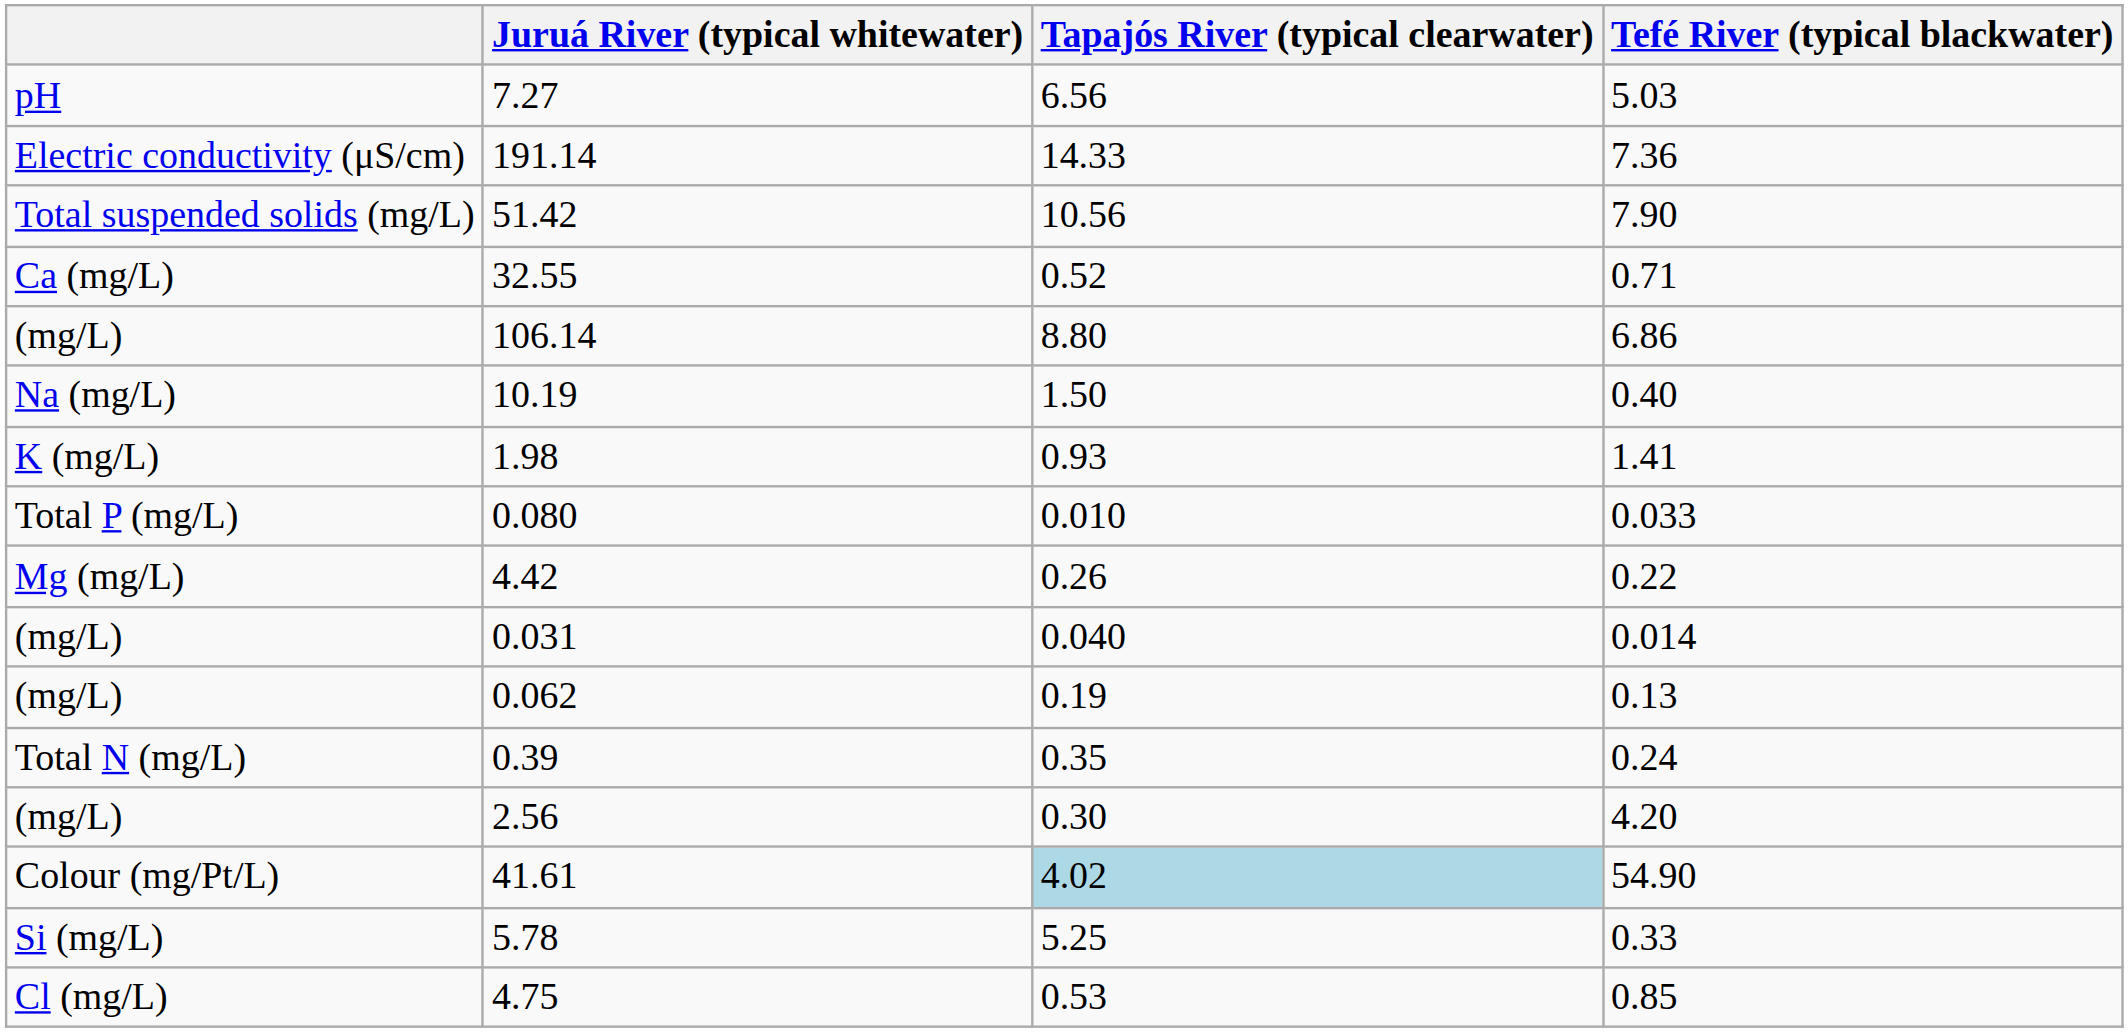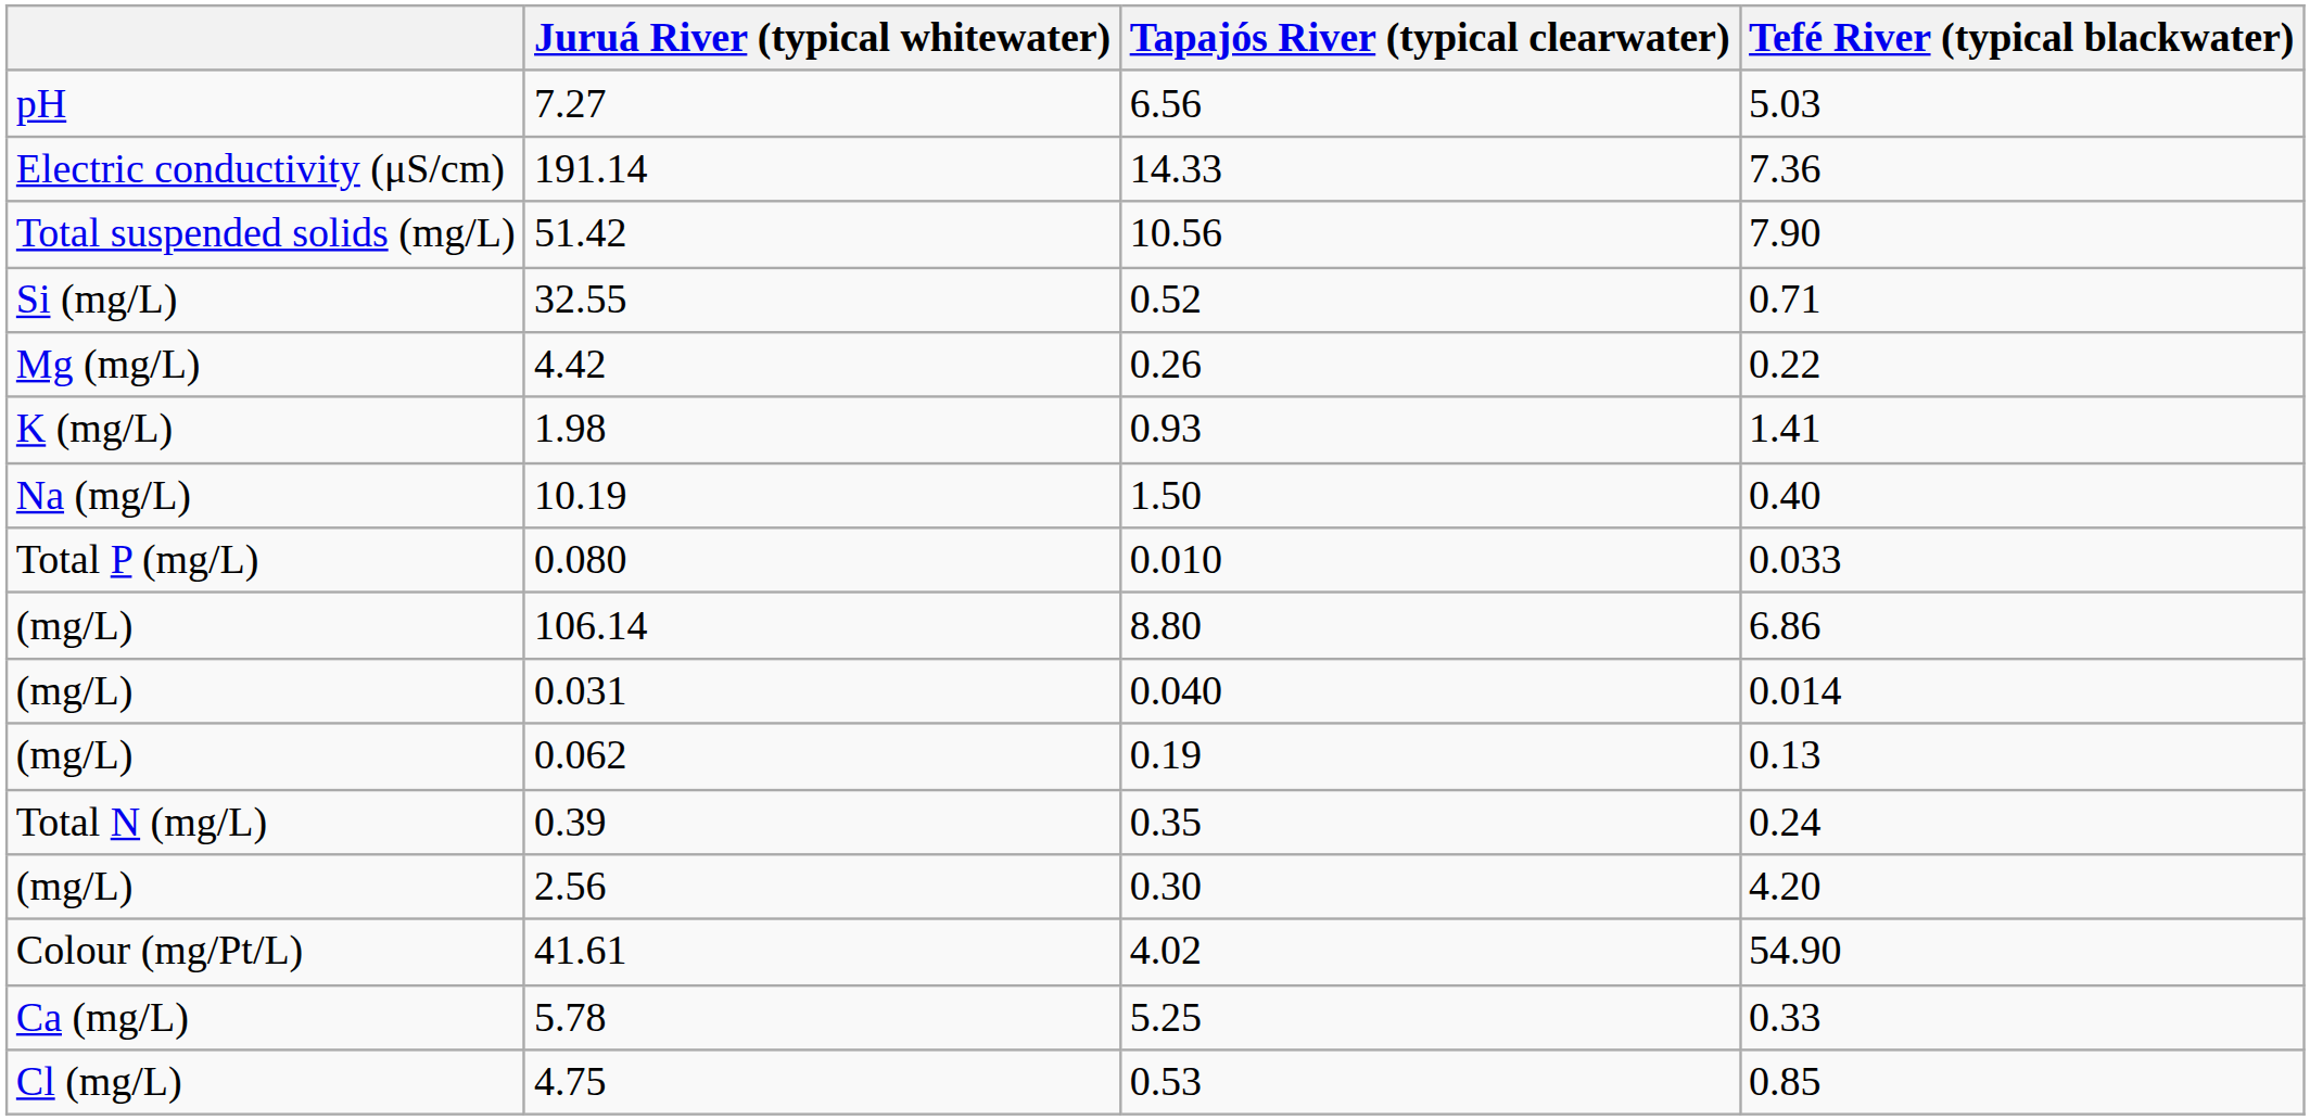32.55 | column 1: Ca (mg/L) -> Si (mg/L)
rows swapped: 4.42 <-> 106.14
rows swapped: 10.19 <-> 1.98
41.61 | Tapajós River (typical clearwater): lightblue background -> no background
5.78 | column 1: Si (mg/L) -> Ca (mg/L)
